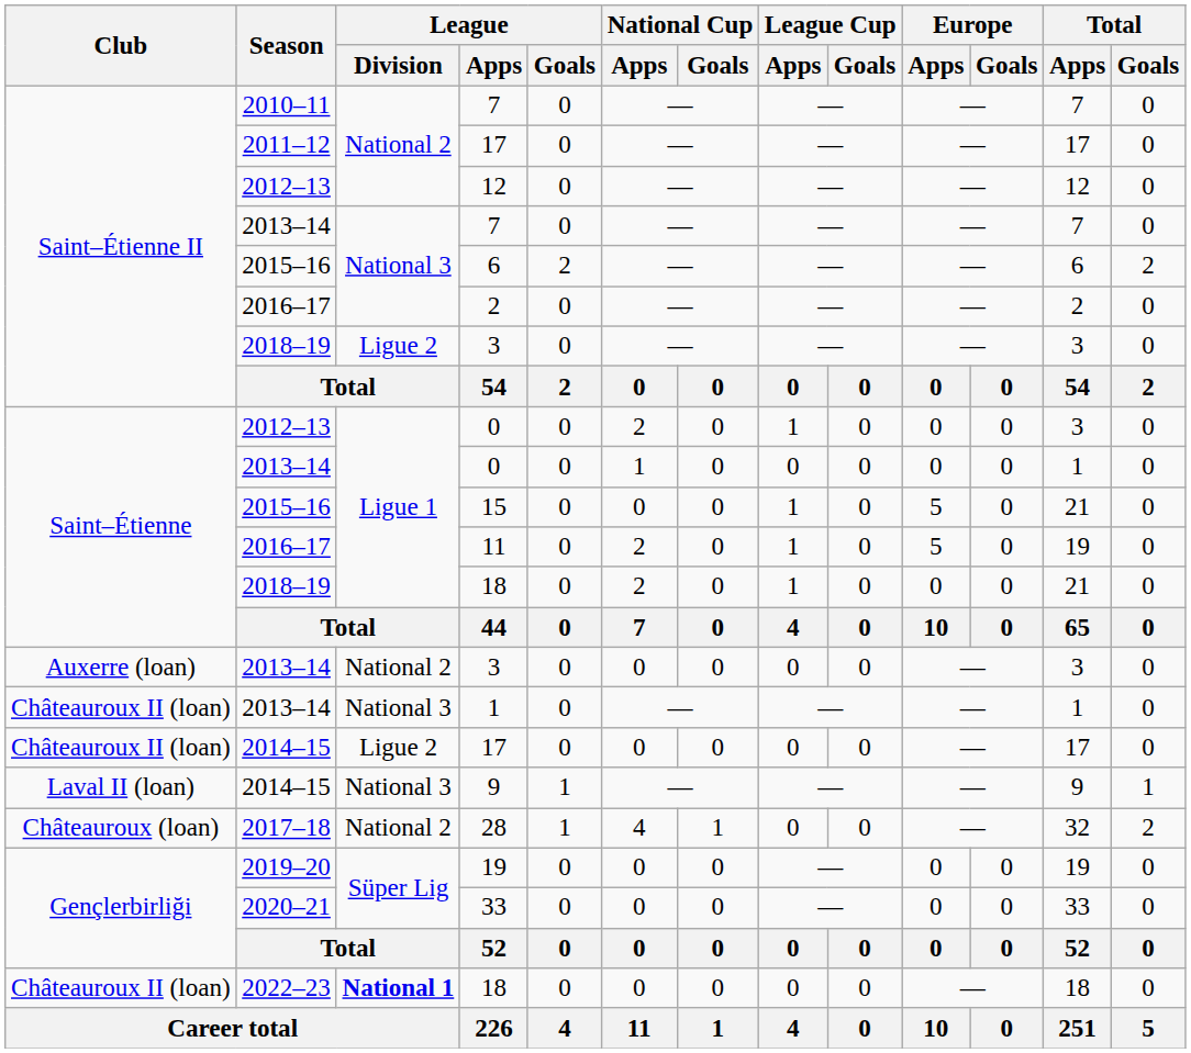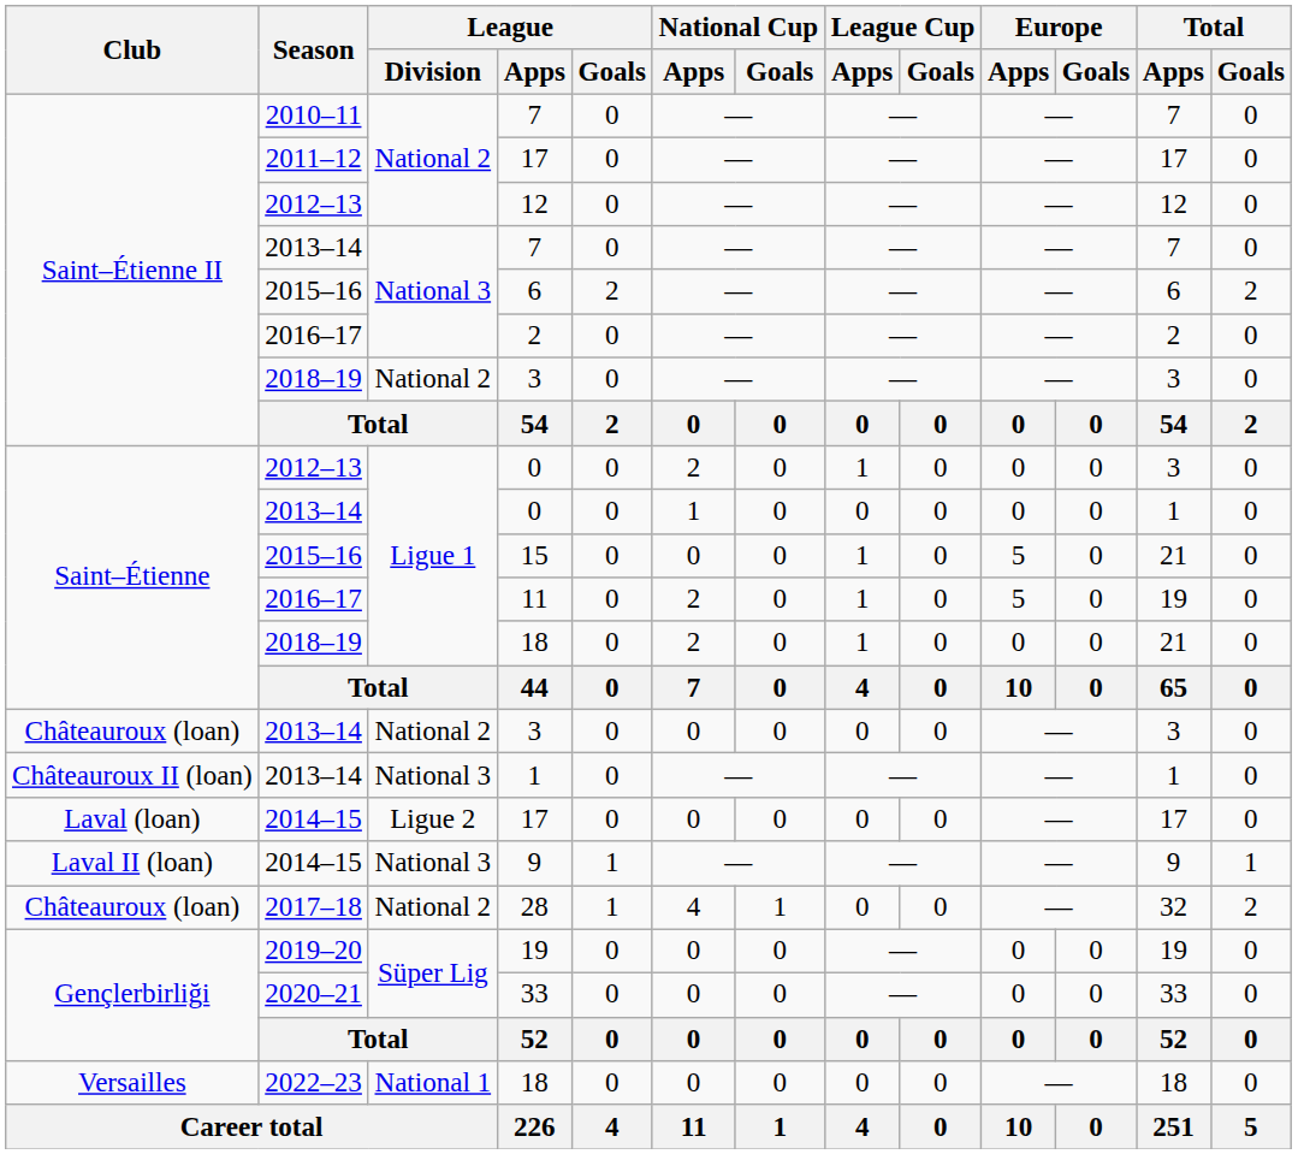2018–19 / 3 | League / Division: Ligue 2 -> National 2
2013–14 / 3 | Club: Auxerre (loan) -> Châteauroux (loan)
2014–15 / 17 | Club: Châteauroux II (loan) -> Laval (loan)
2022–23 / 18 | Club: Châteauroux II (loan) -> Versailles
2022–23 / 18 | League / Division: bold -> normal
